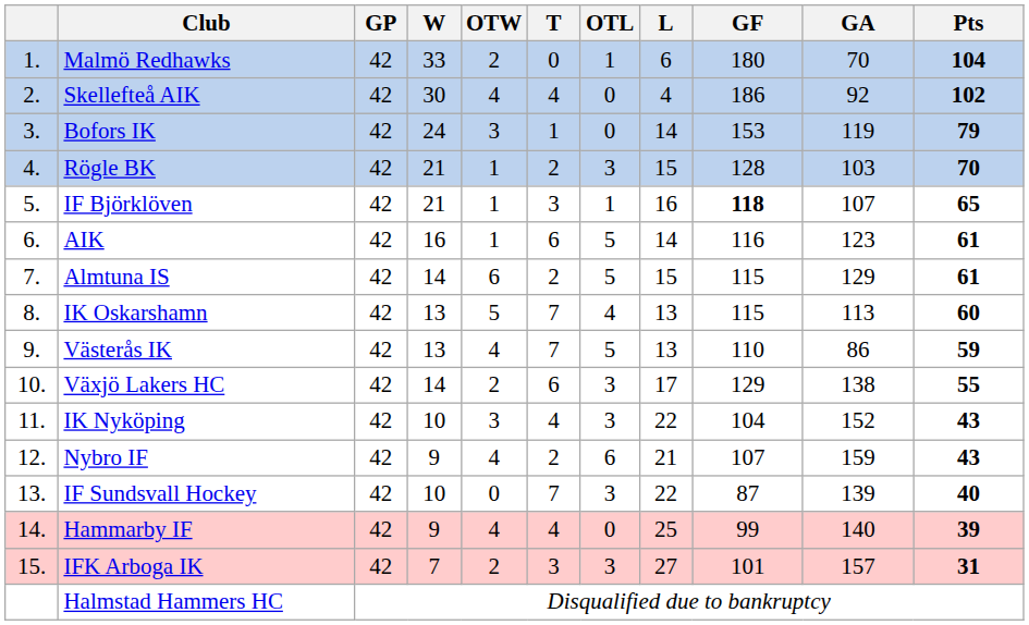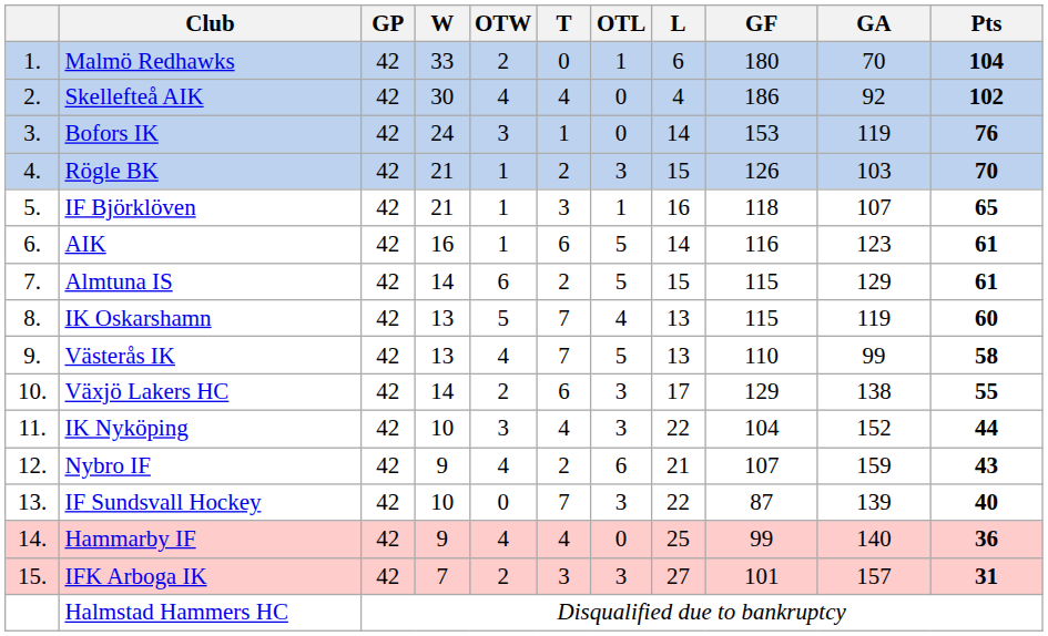Bofors IK | Pts: 79 -> 76
Rögle BK | GF: 128 -> 126
IF Björklöven | GF: bold -> normal
IK Oskarshamn | GA: 113 -> 119
Västerås IK | GA: 86 -> 99
Västerås IK | Pts: 59 -> 58
IK Nyköping | Pts: 43 -> 44
Hammarby IF | Pts: 39 -> 36
